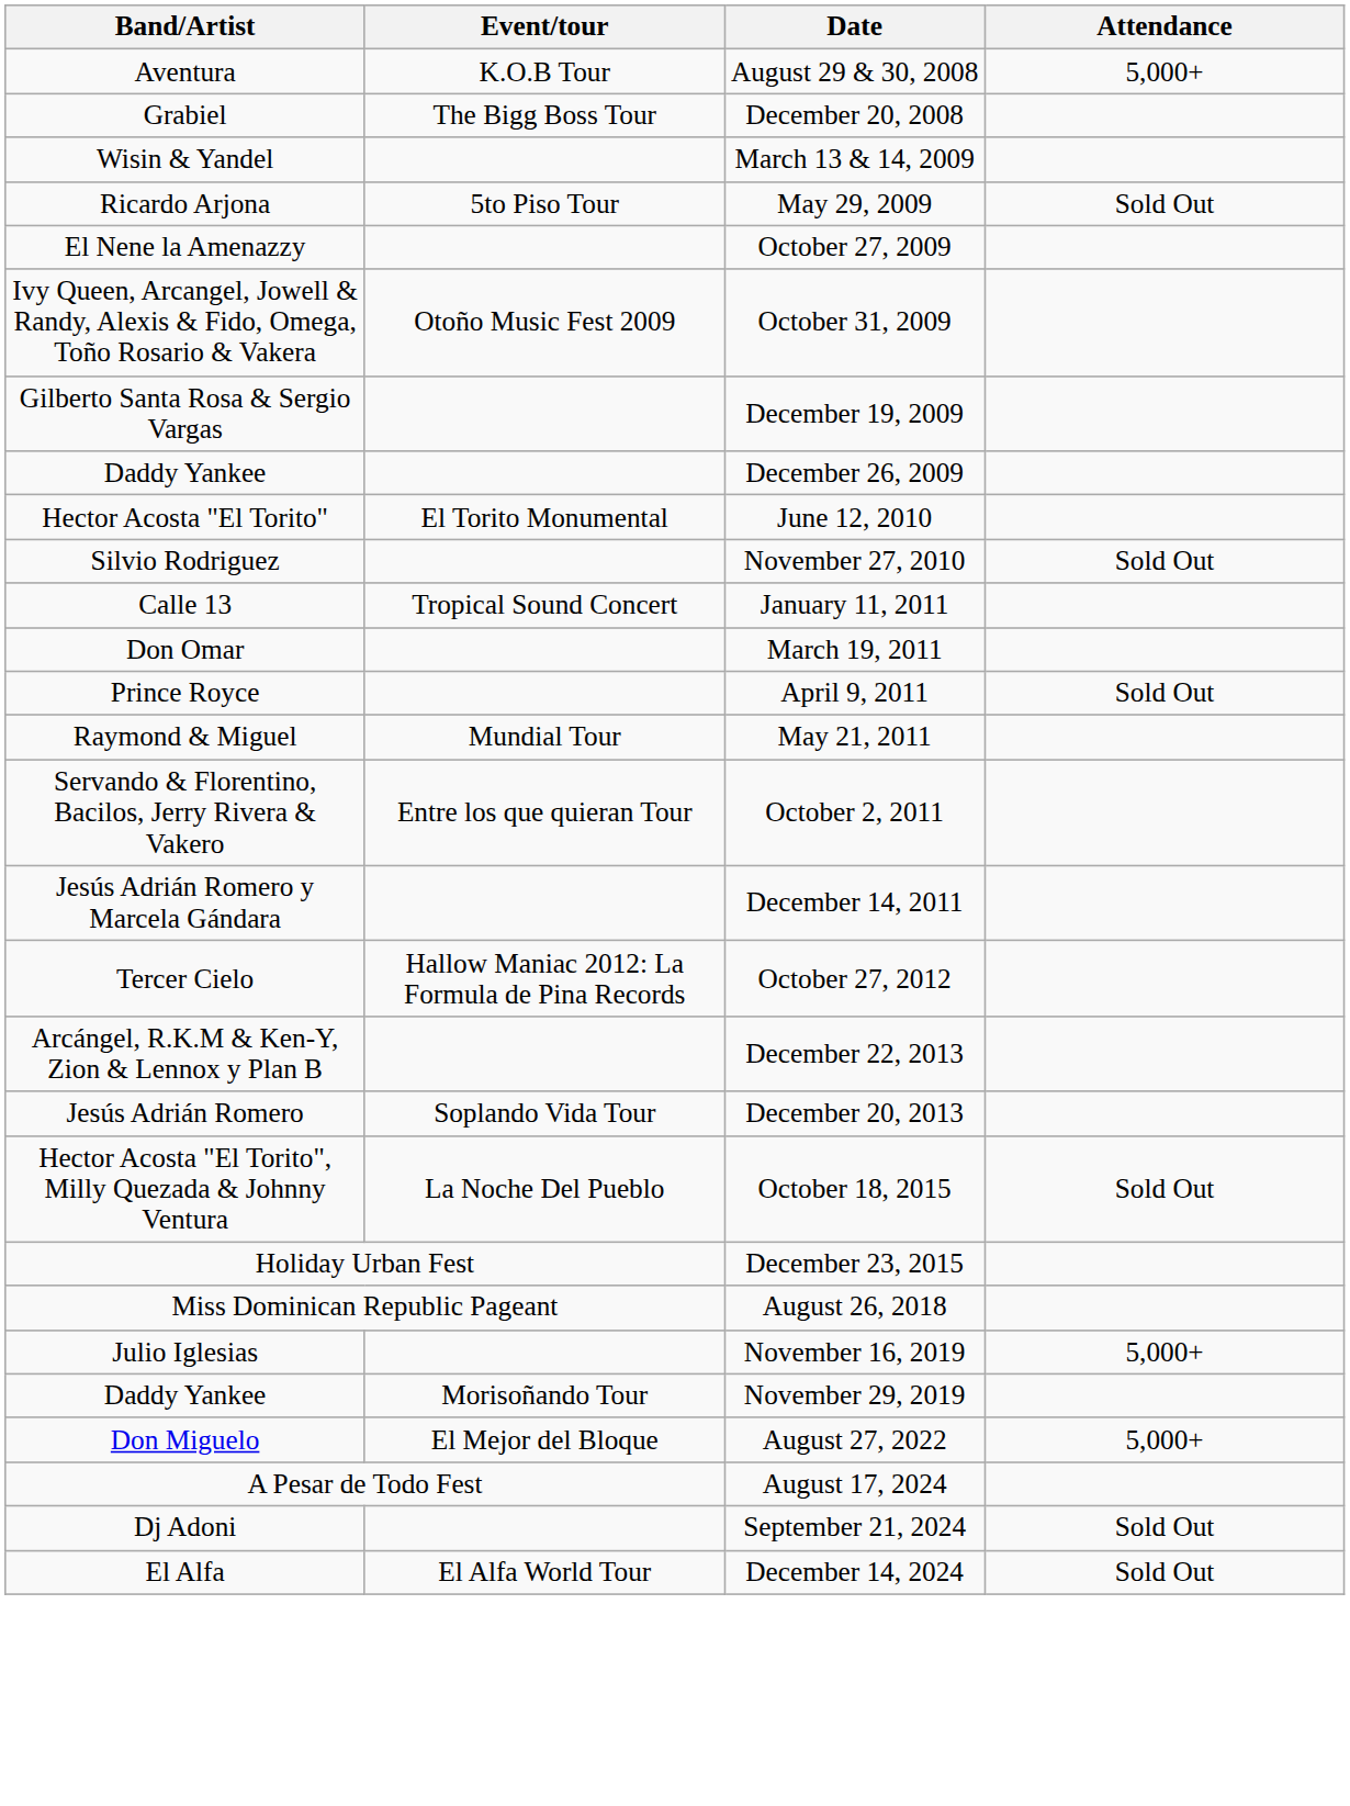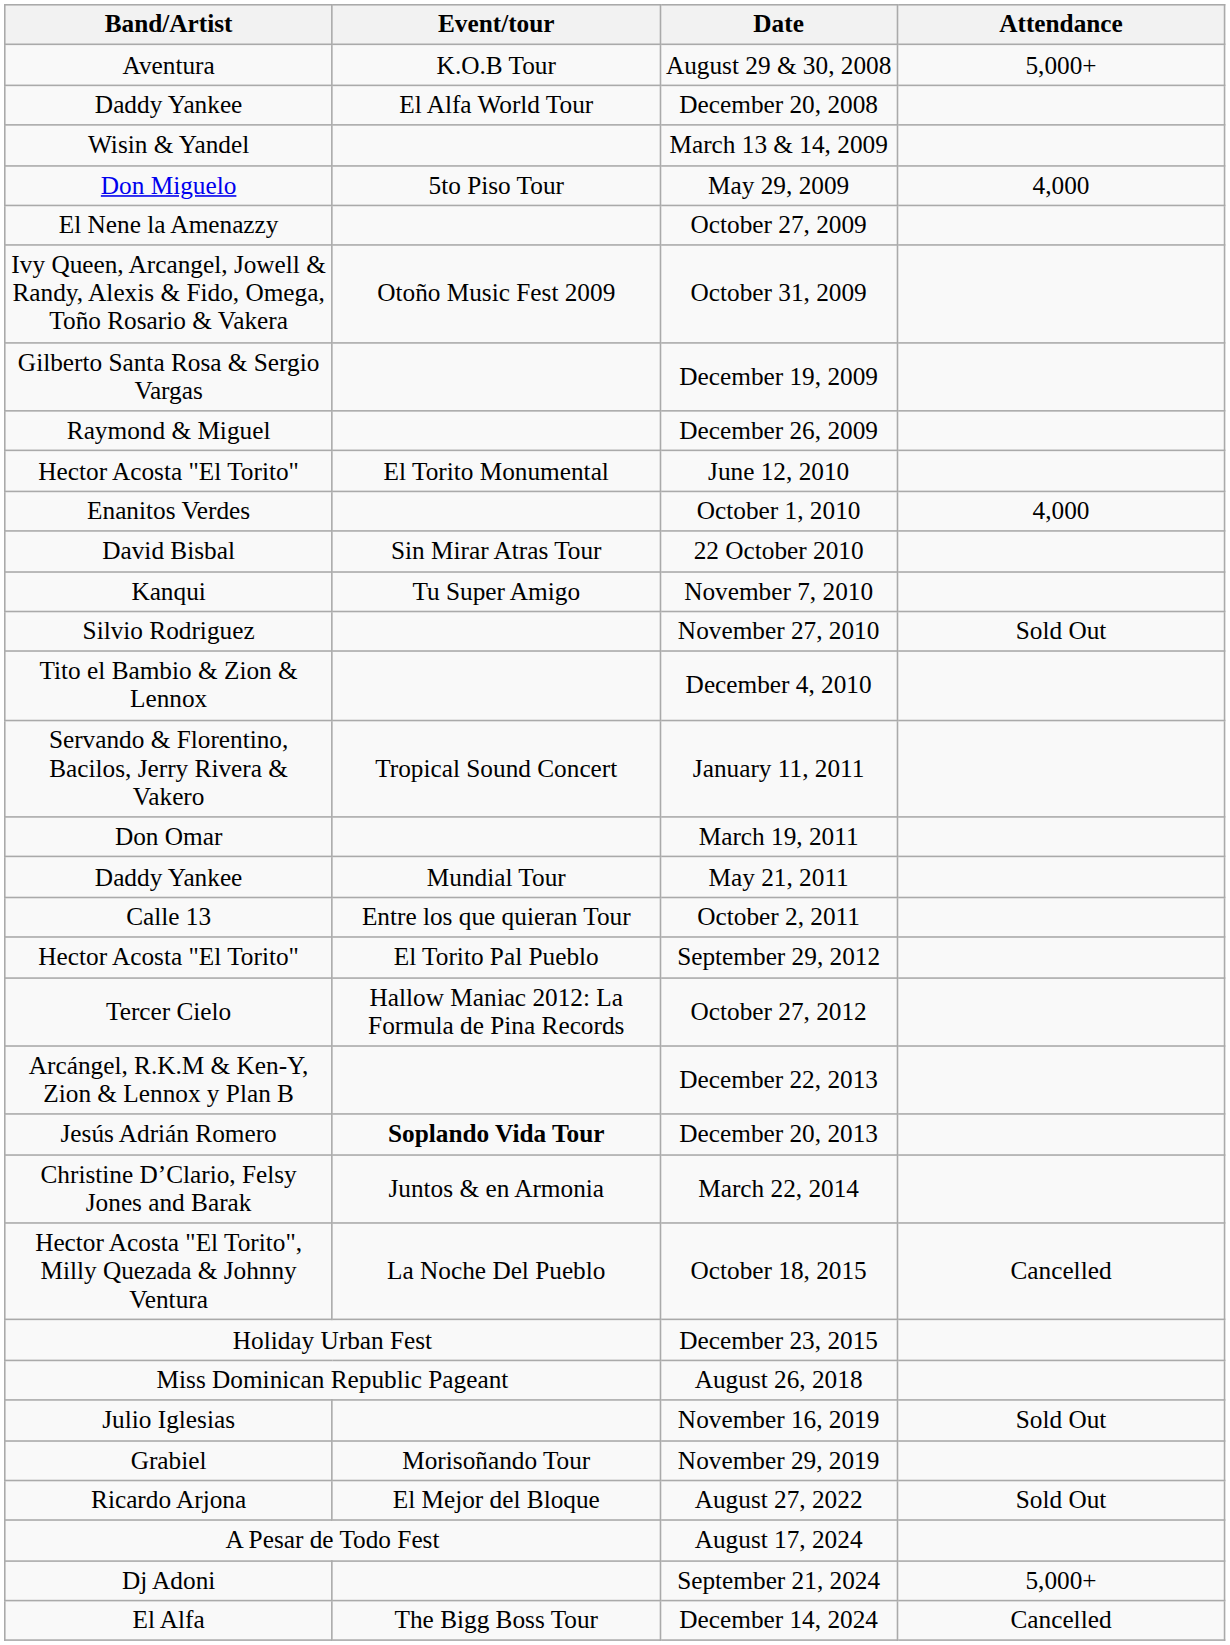December 20, 2008 | Band/Artist: Grabiel -> Daddy Yankee
December 20, 2008 | Event/tour: The Bigg Boss Tour -> El Alfa World Tour
May 29, 2009 | Band/Artist: Ricardo Arjona -> Don Miguelo
May 29, 2009 | Attendance: Sold Out -> 4,000
December 26, 2009 | Band/Artist: Daddy Yankee -> Raymond & Miguel
+ row: Enanitos Verdes | October 1, 2010 | 4,000
+ row: David Bisbal | Sin Mirar Atras Tour | 22 October 2010
+ row: Kanqui | Tu Super Amigo | November 7, 2010
+ row: Tito el Bambio & Zion & Lennox | December 4, 2010
January 11, 2011 | Band/Artist: Calle 13 -> Servando & Florentino, Bacilos, Jerry Rivera & Vakero
- row: Prince Royce | April 9, 2011 | Sold Out
May 21, 2011 | Band/Artist: Raymond & Miguel -> Daddy Yankee
October 2, 2011 | Band/Artist: Servando & Florentino, Bacilos, Jerry Rivera & Vakero -> Calle 13
- row: Jesús Adrián Romero y Marcela Gándara | December 14, 2011
+ row: Hector Acosta "El Torito" | El Torito Pal Pueblo | September 29, 2012
December 20, 2013 | Event/tour: normal -> bold
+ row: Christine D’Clario, Felsy Jones and Barak | Juntos & en Armonia | March 22, 2014
October 18, 2015 | Attendance: Sold Out -> Cancelled
November 16, 2019 | Attendance: 5,000+ -> Sold Out
November 29, 2019 | Band/Artist: Daddy Yankee -> Grabiel
August 27, 2022 | Band/Artist: Don Miguelo -> Ricardo Arjona
August 27, 2022 | Attendance: 5,000+ -> Sold Out
September 21, 2024 | Attendance: Sold Out -> 5,000+
December 14, 2024 | Event/tour: El Alfa World Tour -> The Bigg Boss Tour
December 14, 2024 | Attendance: Sold Out -> Cancelled
